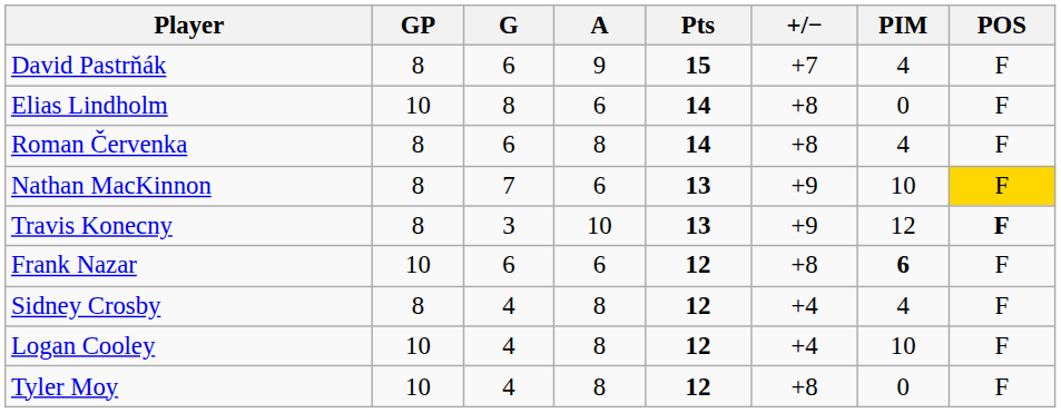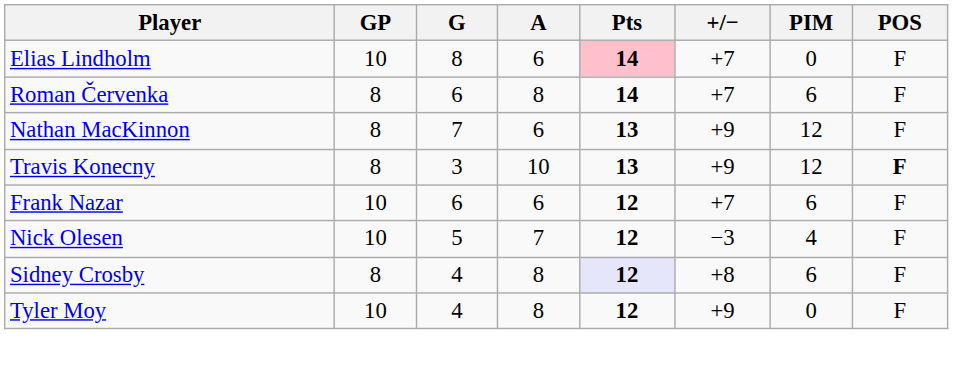- row: David Pastrňák | 8 | 6 | 9 | 15 | +7 | 4 | F
Elias Lindholm | Pts: no background -> pink background
Elias Lindholm | +/−: +8 -> +7
Roman Červenka | +/−: +8 -> +7
Roman Červenka | PIM: 4 -> 6
Nathan MacKinnon | PIM: 10 -> 12
Nathan MacKinnon | POS: gold background -> no background
Frank Nazar | +/−: +8 -> +7
Frank Nazar | PIM: bold -> normal
+ row: Nick Olesen | 10 | 5 | 7 | 12 | −3 | 4 | F
Sidney Crosby | Pts: no background -> lavender background
Sidney Crosby | +/−: +4 -> +8
Sidney Crosby | PIM: 4 -> 6
- row: Logan Cooley | 10 | 4 | 8 | 12 | +4 | 10 | F
Tyler Moy | +/−: +8 -> +9
